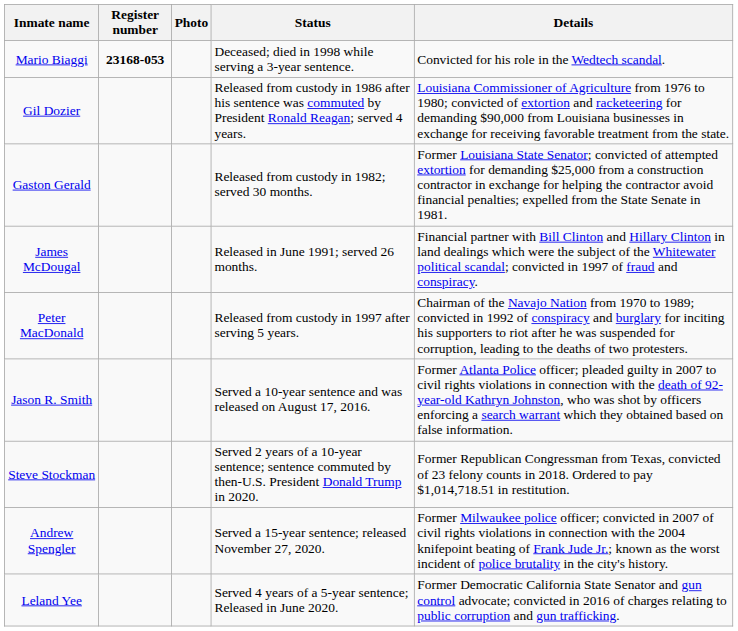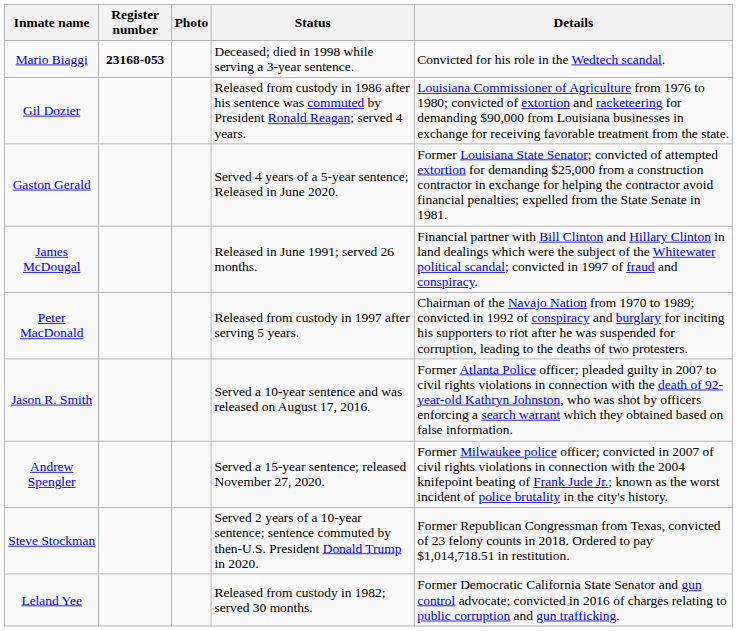Gaston Gerald | Status: Released from custody in 1982; served 30 months. -> Served 4 years of a 5-year sentence; Released in June 2020.
rows swapped: Andrew Spengler <-> Steve Stockman
Leland Yee | Status: Served 4 years of a 5-year sentence; Released in June 2020. -> Released from custody in 1982; served 30 months.
